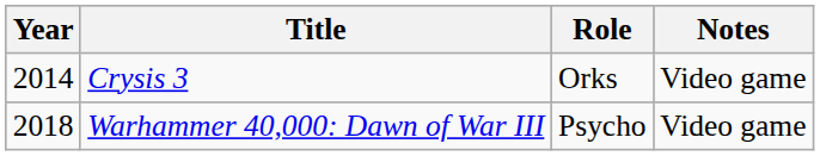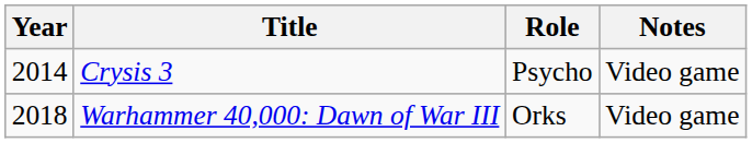Crysis 3 | Role: Orks -> Psycho
Warhammer 40,000: Dawn of War III | Role: Psycho -> Orks
